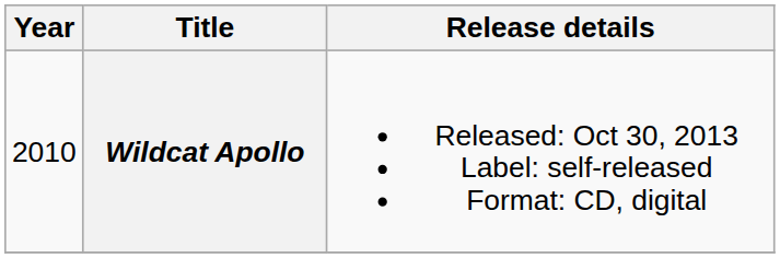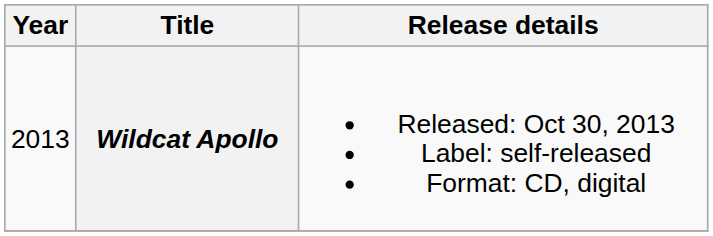Wildcat Apollo | Year: 2010 -> 2013
